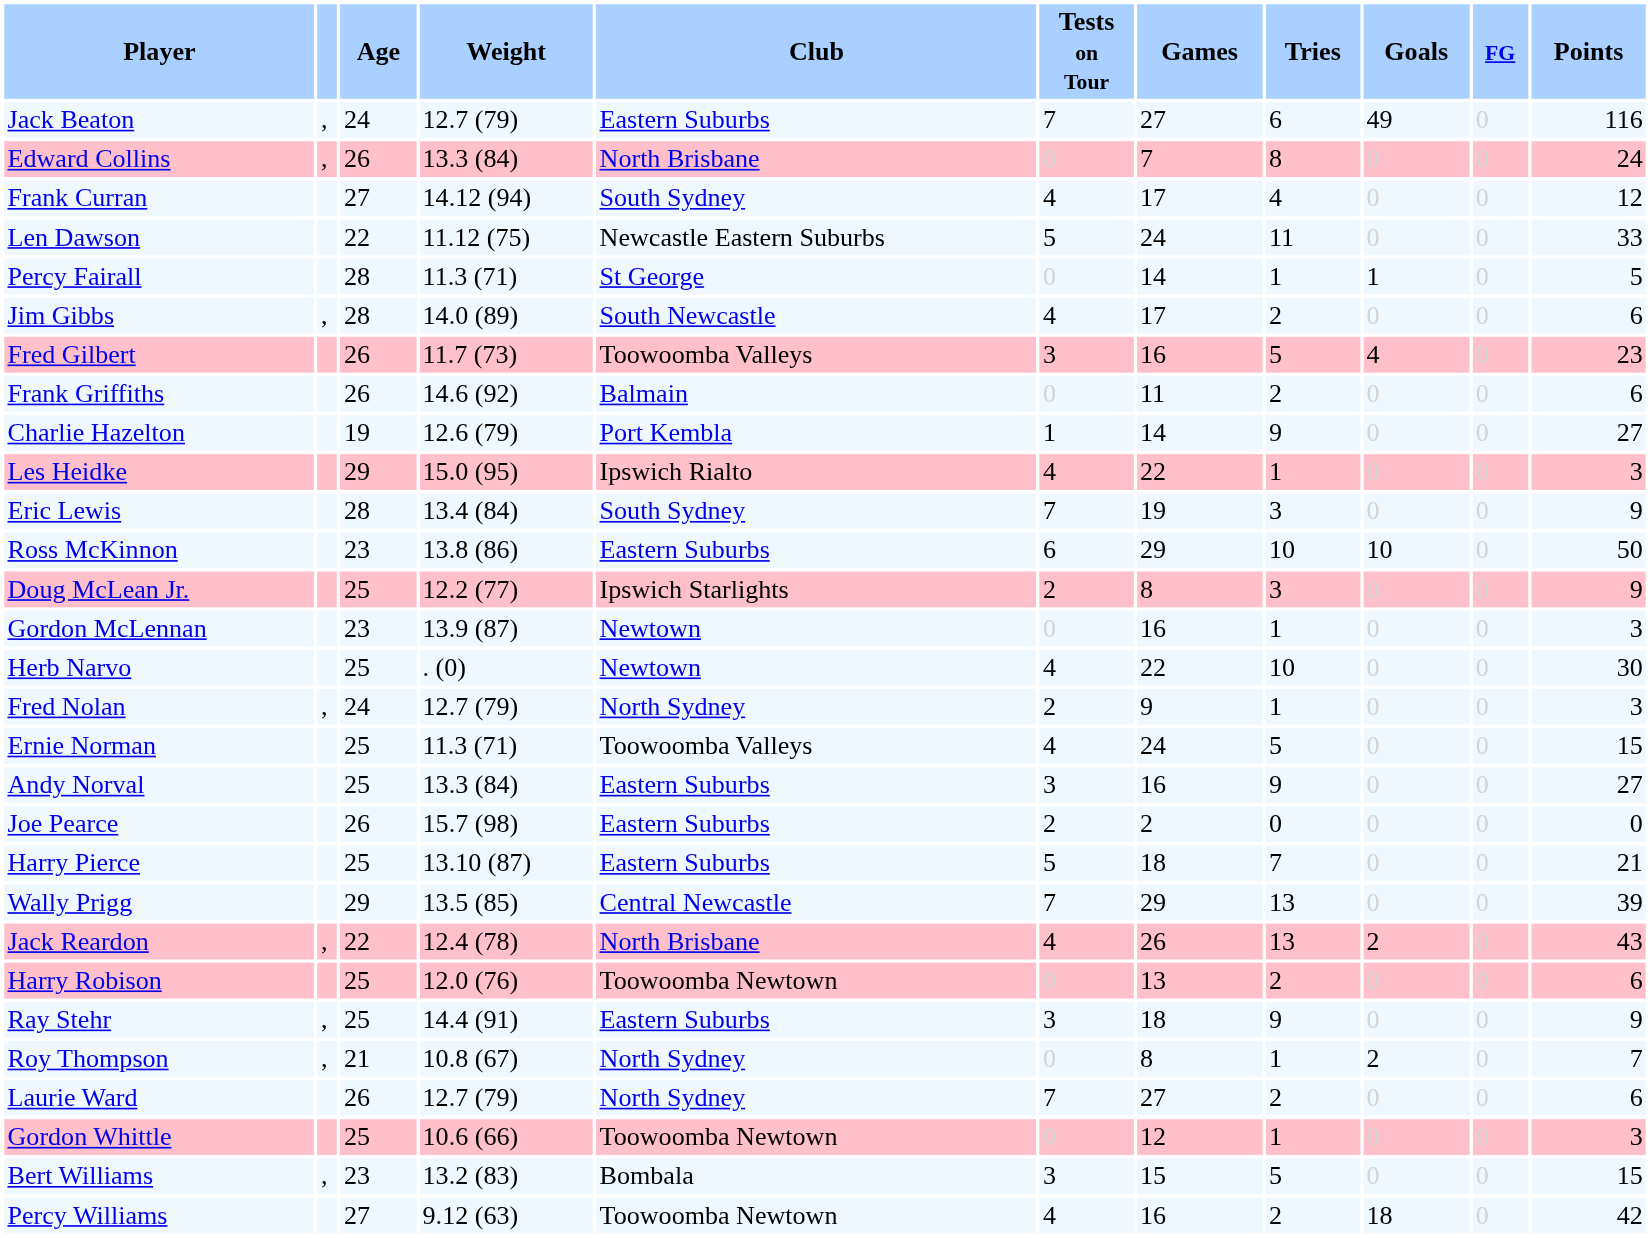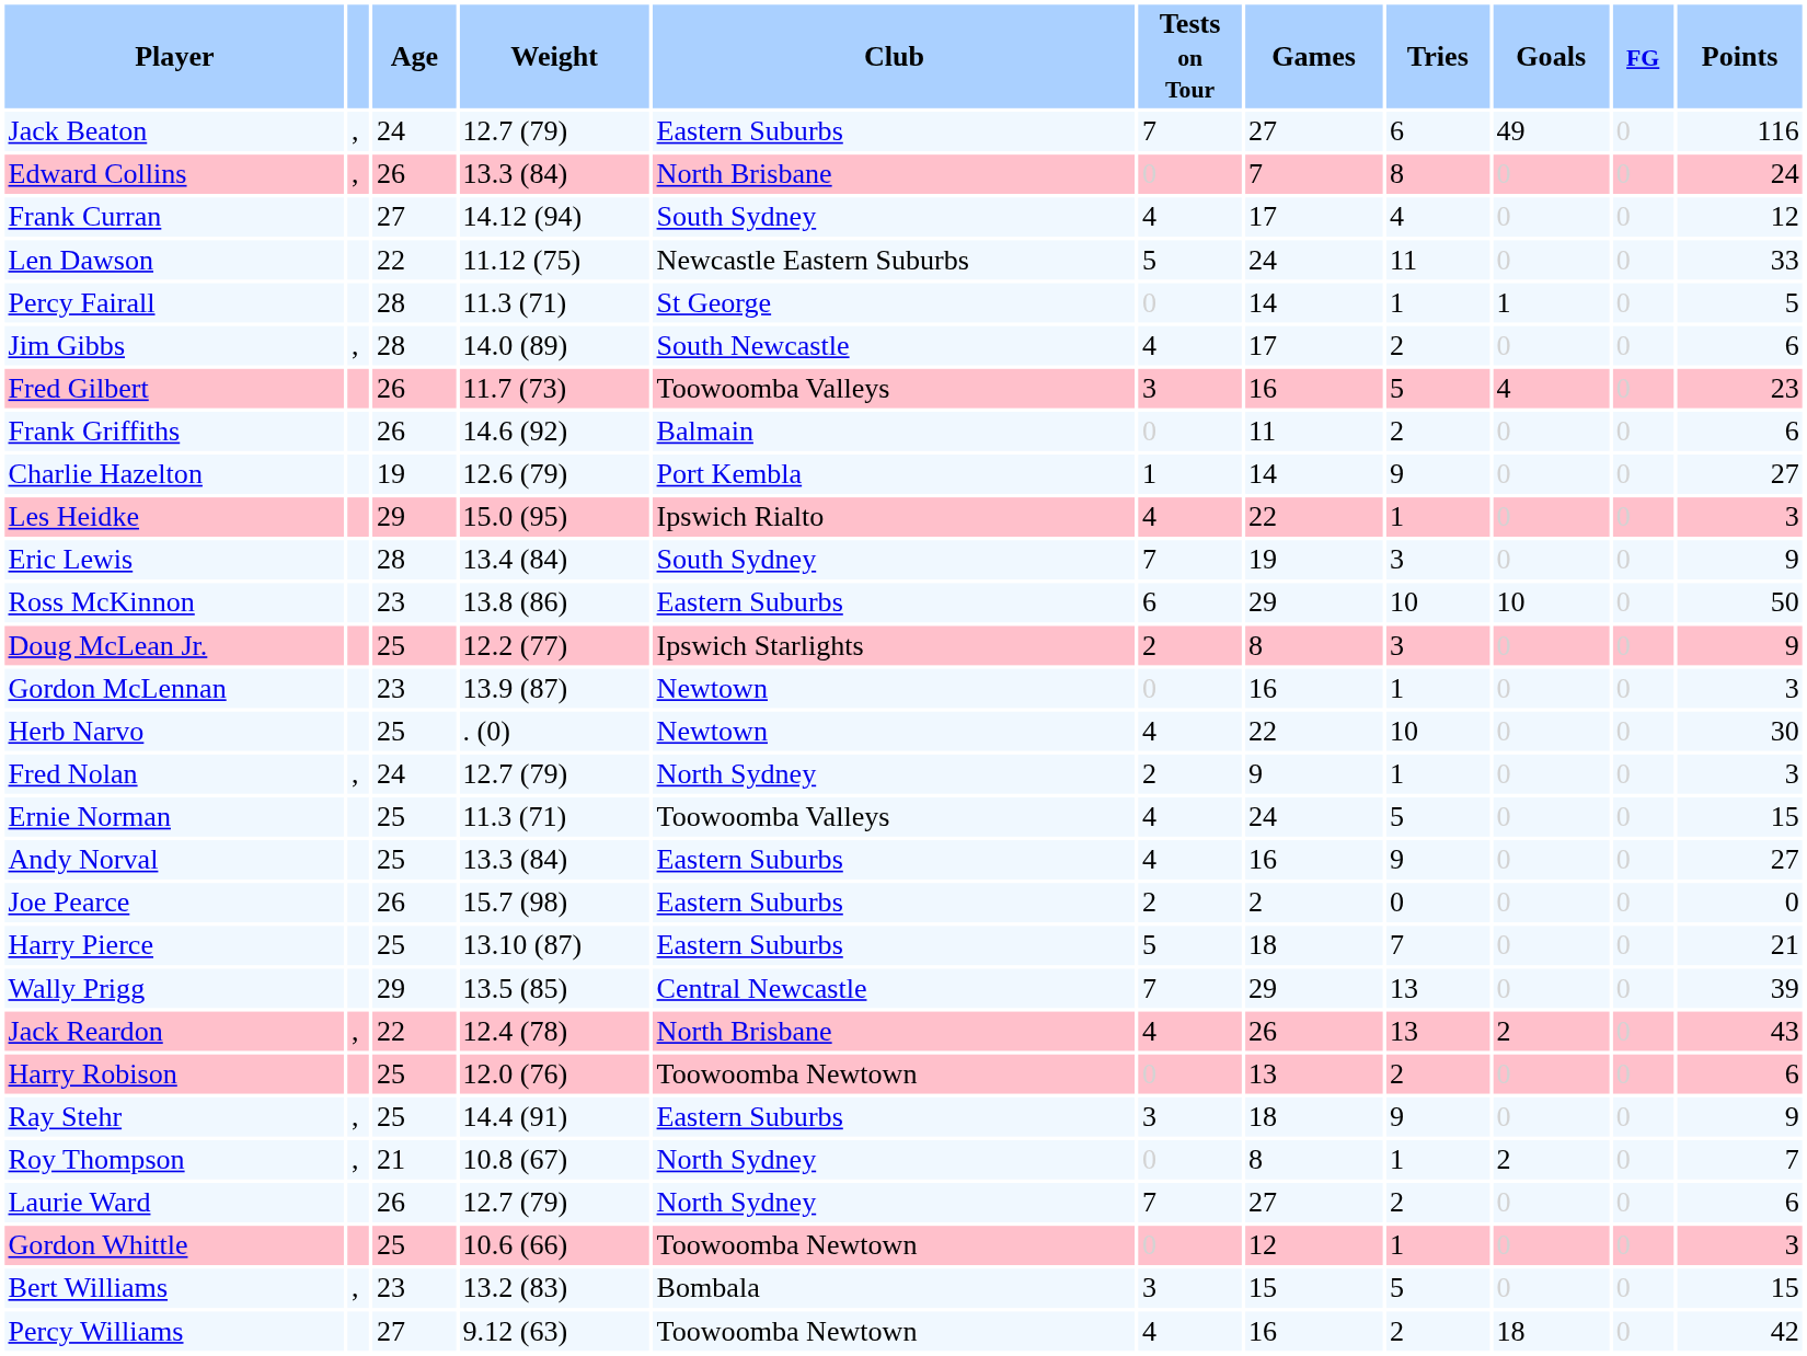Andy Norval | Tests on Tour: 3 -> 4
